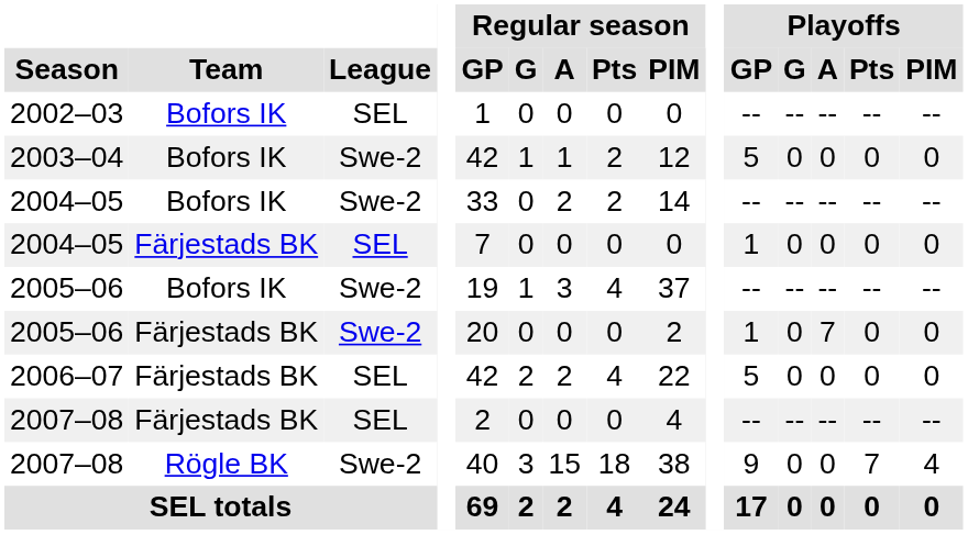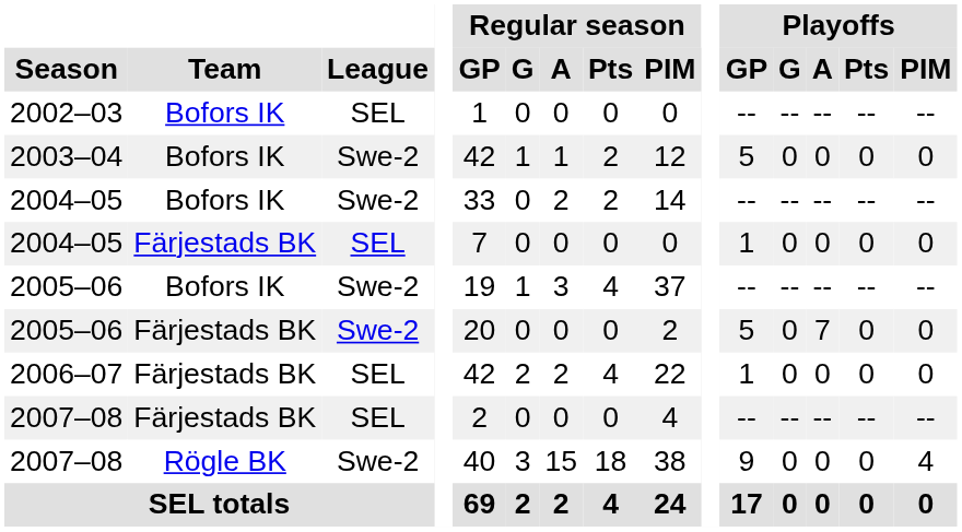2005–06 / Färjestads BK | Playoffs / GP: 1 -> 5
2006–07 | Playoffs / GP: 5 -> 1
2007–08 / Rögle BK | Playoffs / Pts: 7 -> 0
